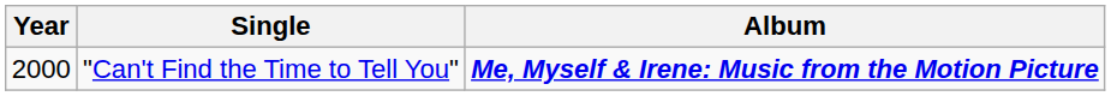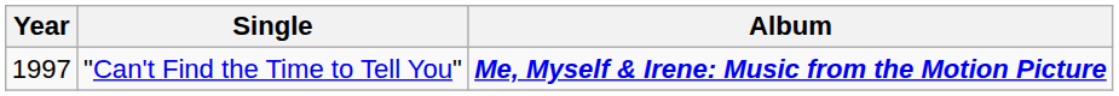"Can't Find the Time to Tell You" | Year: 2000 -> 1997
